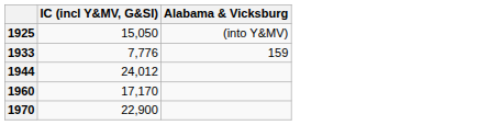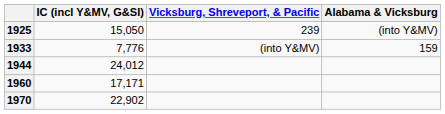+ column: Vicksburg, Shreveport, & Pacific | 239 | (into Y&MV)
1960 | IC (incl Y&MV, G&SI): 17,170 -> 17,171
1970 | IC (incl Y&MV, G&SI): 22,900 -> 22,902
